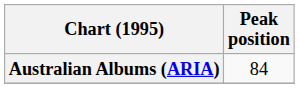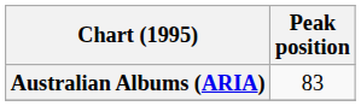Australian Albums (ARIA) | Peak position: 84 -> 83
